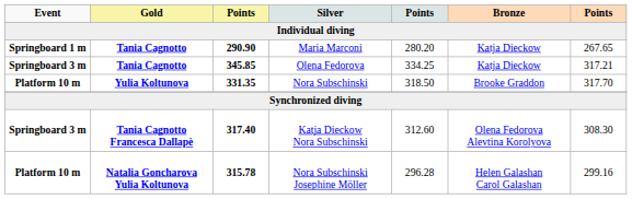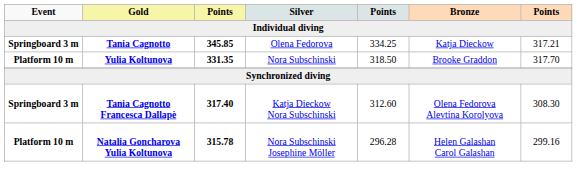- row: Springboard 1 m | Tania Cagnotto | 290.90 | Maria Marconi | 280.20 | Katja Dieckow | 267.65
